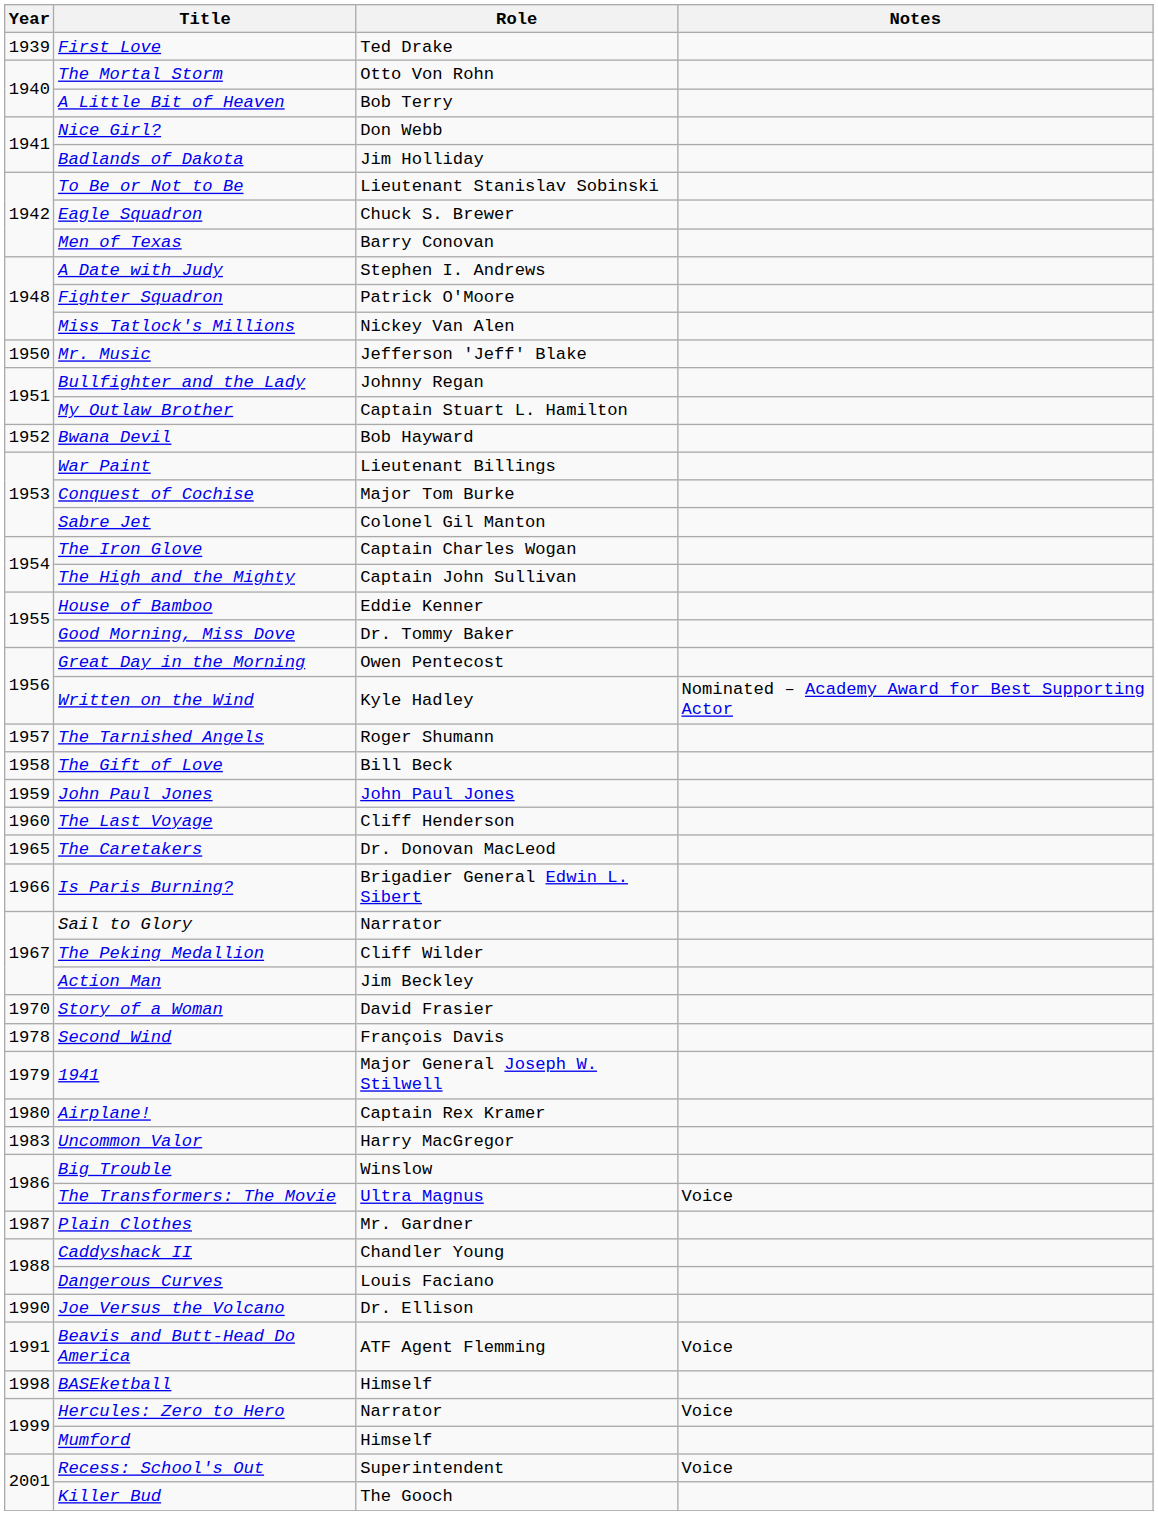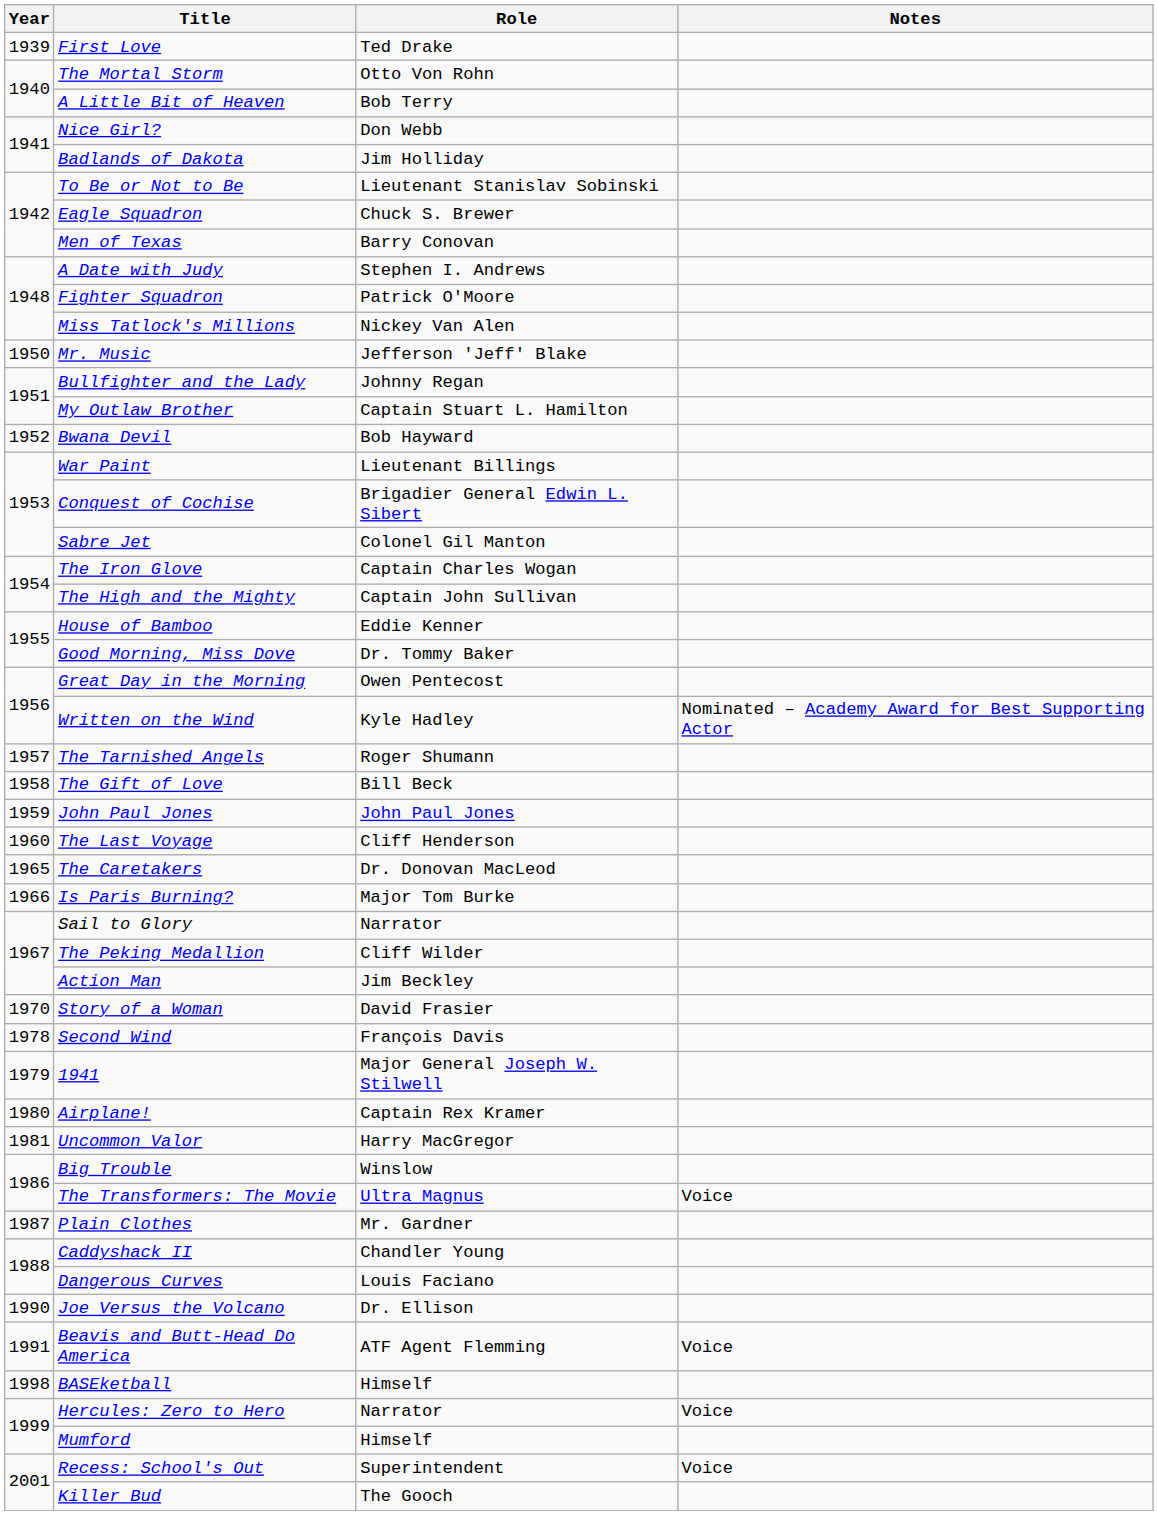Conquest of Cochise | Role: Major Tom Burke -> Brigadier General Edwin L. Sibert
Is Paris Burning? | Role: Brigadier General Edwin L. Sibert -> Major Tom Burke
Uncommon Valor | Year: 1983 -> 1981
